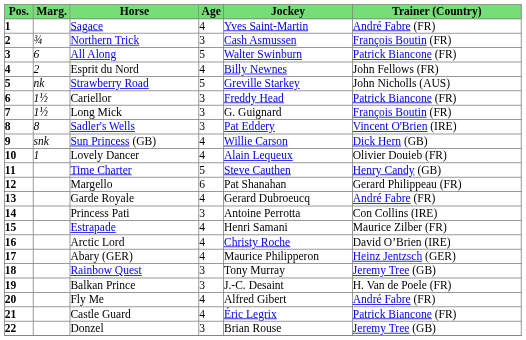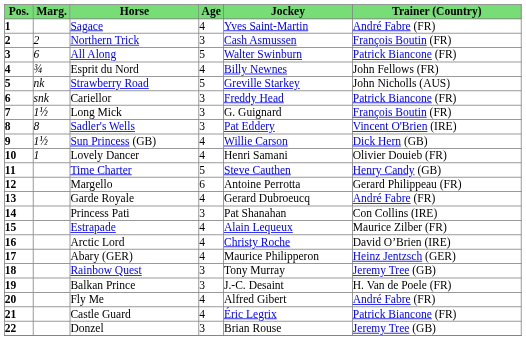Northern Trick | Marg.: ¾ -> 2
Esprit du Nord | Marg.: 2 -> ¾
Cariellor | Marg.: 1½ -> snk
Sun Princess (GB) | Marg.: snk -> 1½
Lovely Dancer | Jockey: Alain Lequeux -> Henri Samani
Margello | Jockey: Pat Shanahan -> Antoine Perrotta
Princess Pati | Jockey: Antoine Perrotta -> Pat Shanahan
Estrapade | Jockey: Henri Samani -> Alain Lequeux
